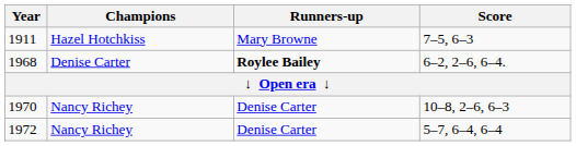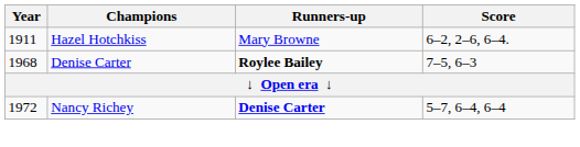1911 | Score: 7–5, 6–3 -> 6–2, 2–6, 6–4.
1968 | Score: 6–2, 2–6, 6–4. -> 7–5, 6–3
- row: 1970 | Nancy Richey | Denise Carter | 10–8, 2–6, 6–3
1972 | Runners-up: normal -> bold
